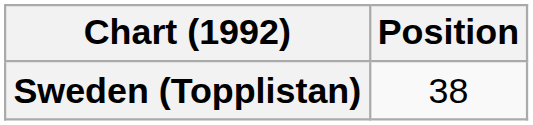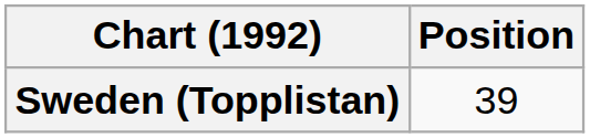Sweden (Topplistan) | Position: 38 -> 39
